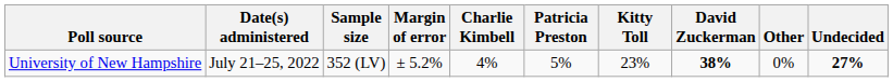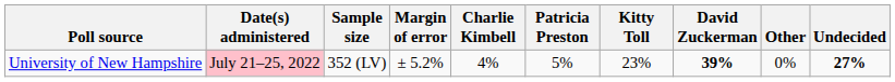University of New Hampshire | Date(s) administered: no background -> pink background
University of New Hampshire | David Zuckerman: 38% -> 39%
